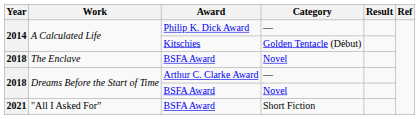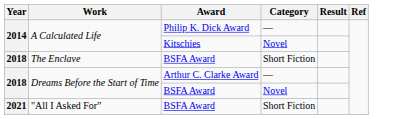A Calculated Life / Kitschies | Category: Golden Tentacle (Dèbut) -> Novel
The Enclave | Category: Novel -> Short Fiction
